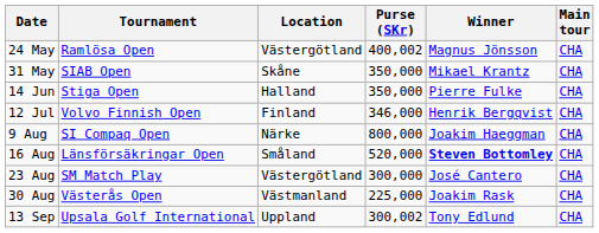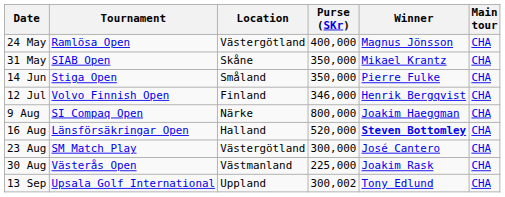24 May | Purse (SKr): 400,002 -> 400,000
14 Jun | Location: Halland -> Småland
16 Aug | Location: Småland -> Halland
